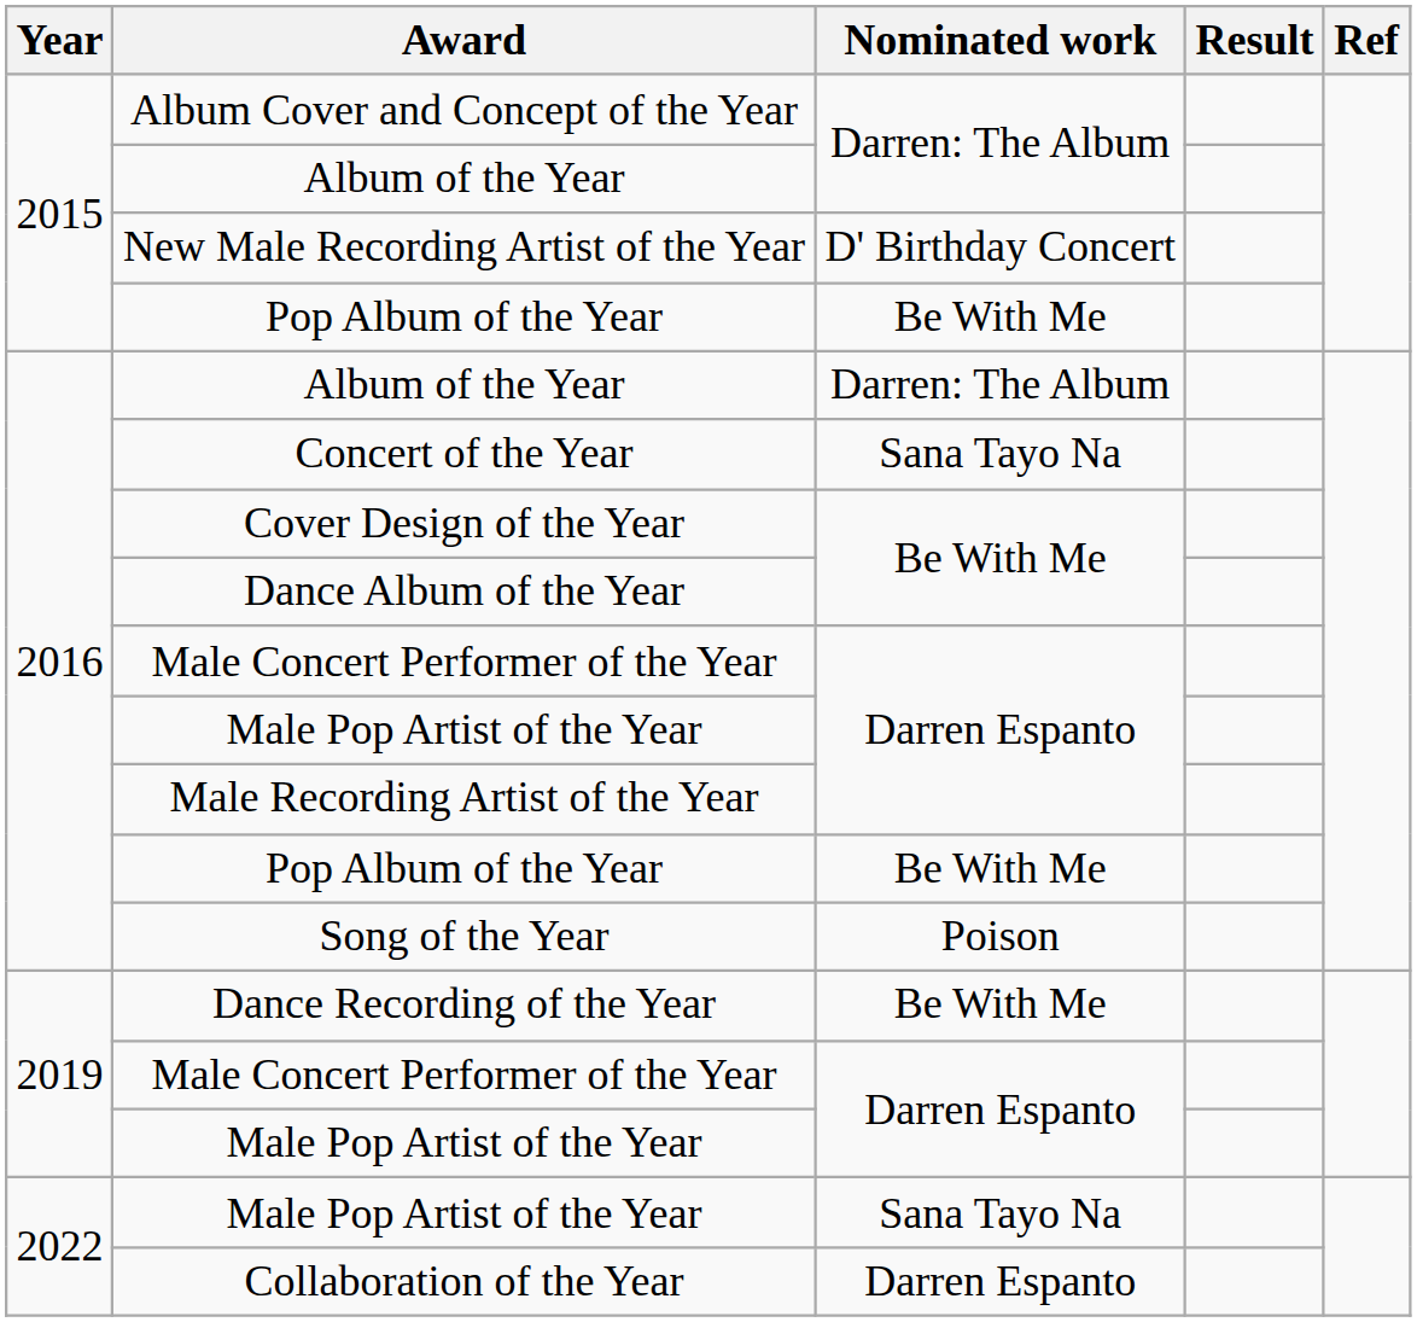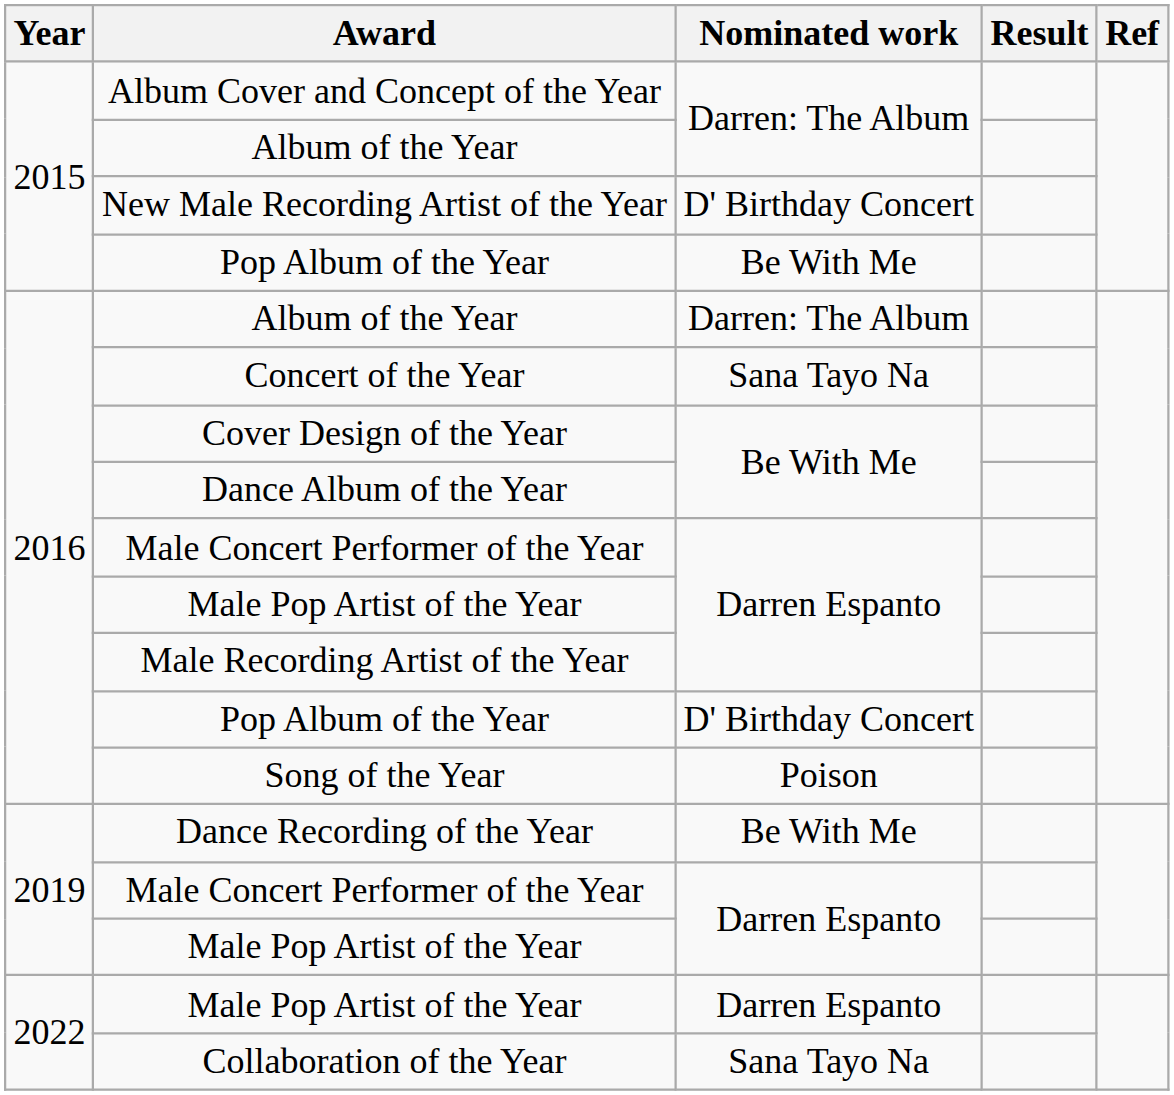2016 / Pop Album of the Year | Nominated work: Be With Me -> D' Birthday Concert
2022 / Male Pop Artist of the Year | Nominated work: Sana Tayo Na -> Darren Espanto
Collaboration of the Year | Nominated work: Darren Espanto -> Sana Tayo Na
